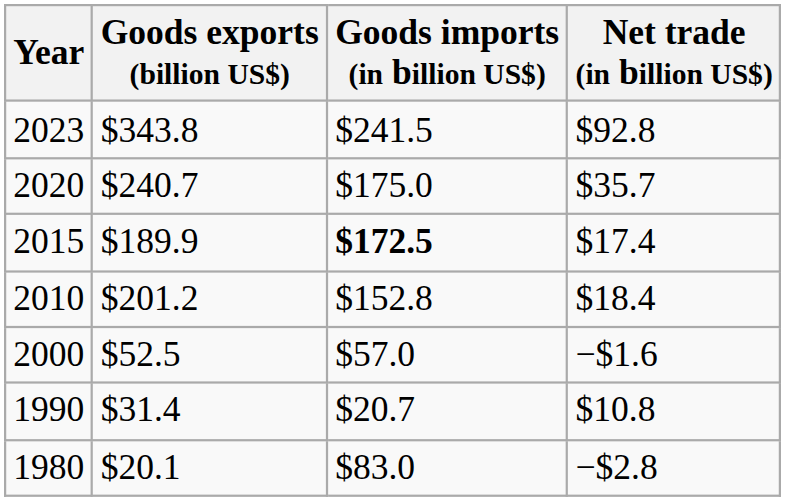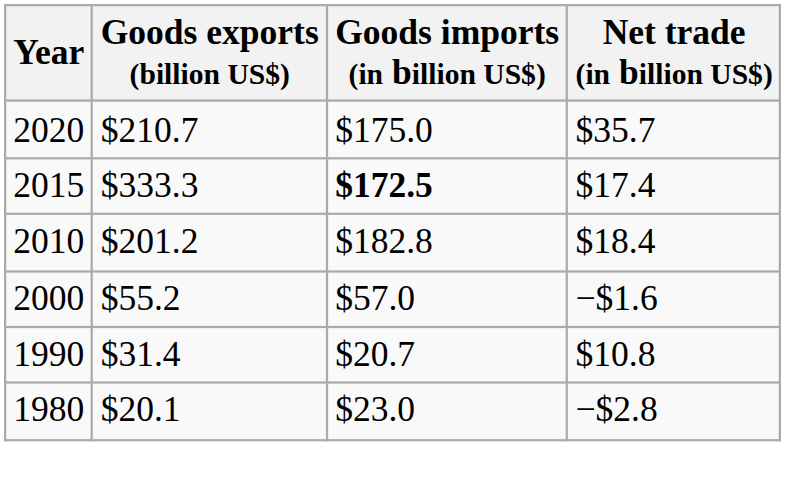- row: 2023 | $343.8 | $241.5 | $92.8
2020 | Goods exports (billion US$): $240.7 -> $210.7
2015 | Goods exports (billion US$): $189.9 -> $333.3
2010 | Goods imports (in billion US$): $152.8 -> $182.8
2000 | Goods exports (billion US$): $52.5 -> $55.2
1980 | Goods imports (in billion US$): $83.0 -> $23.0
